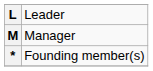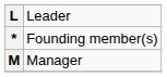rows swapped: M <-> *
